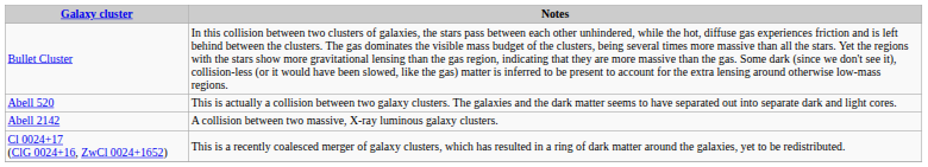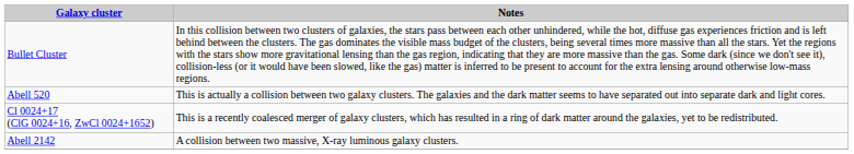rows swapped: Abell 2142 <-> Cl 0024+17 (ClG 0024+16, ZwCl 0024+1652)
